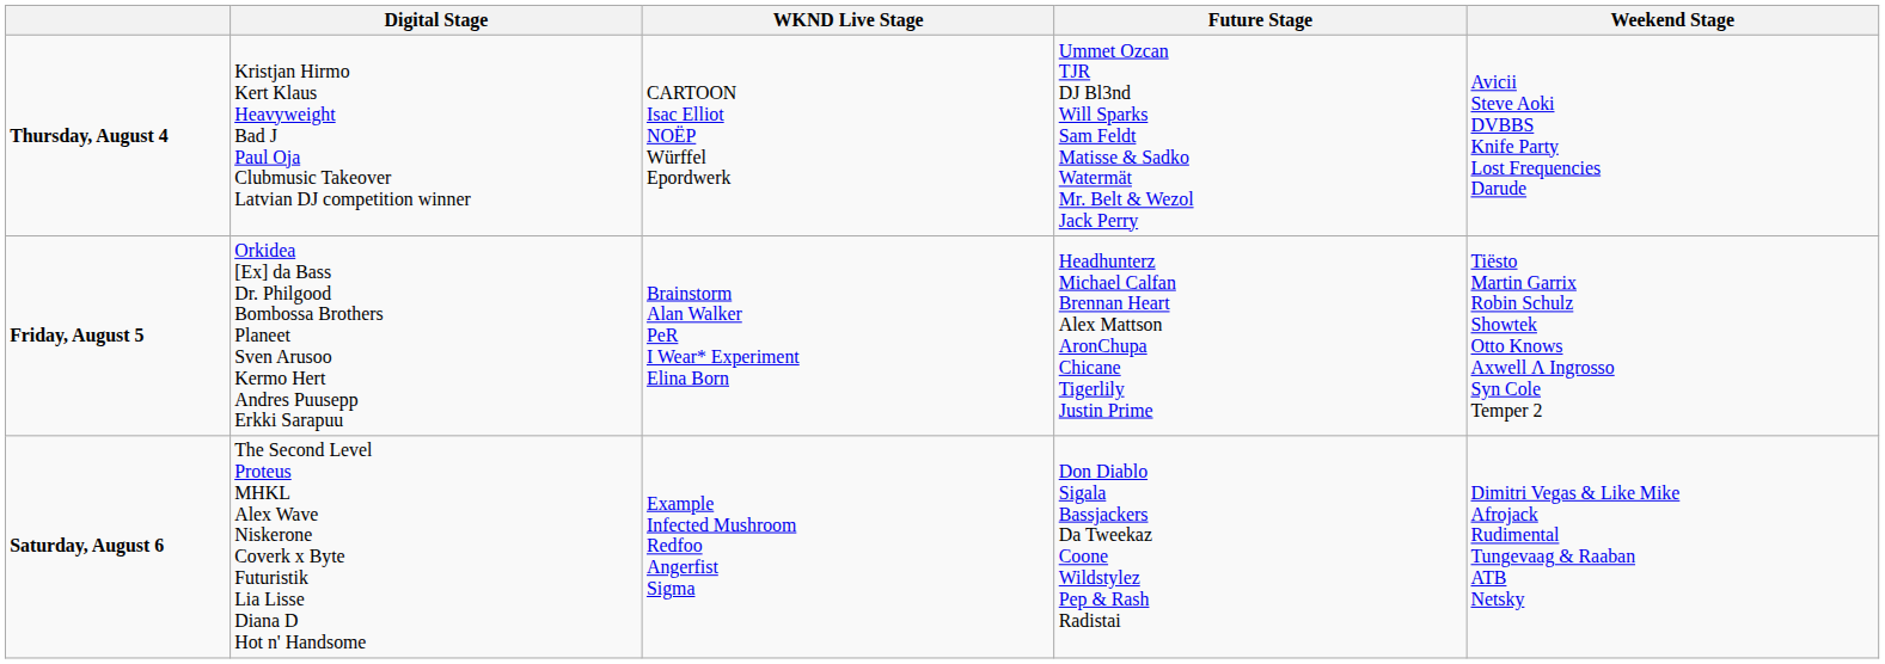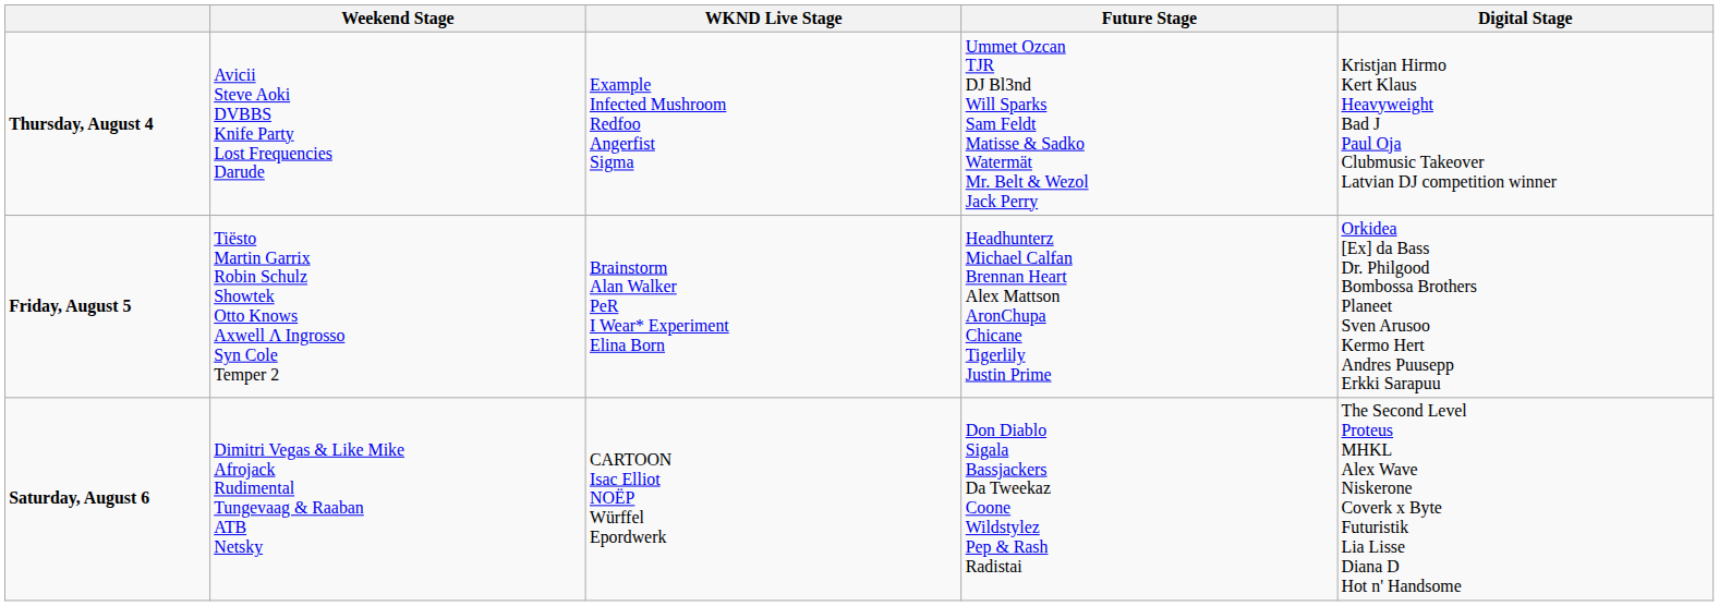columns swapped: Weekend Stage <-> Digital Stage
Thursday, August 4 | WKND Live Stage: CARTOON Isac Elliot NOËP Würffel Epordwerk -> Example Infected Mushroom Redfoo Angerfist Sigma
Saturday, August 6 | WKND Live Stage: Example Infected Mushroom Redfoo Angerfist Sigma -> CARTOON Isac Elliot NOËP Würffel Epordwerk
